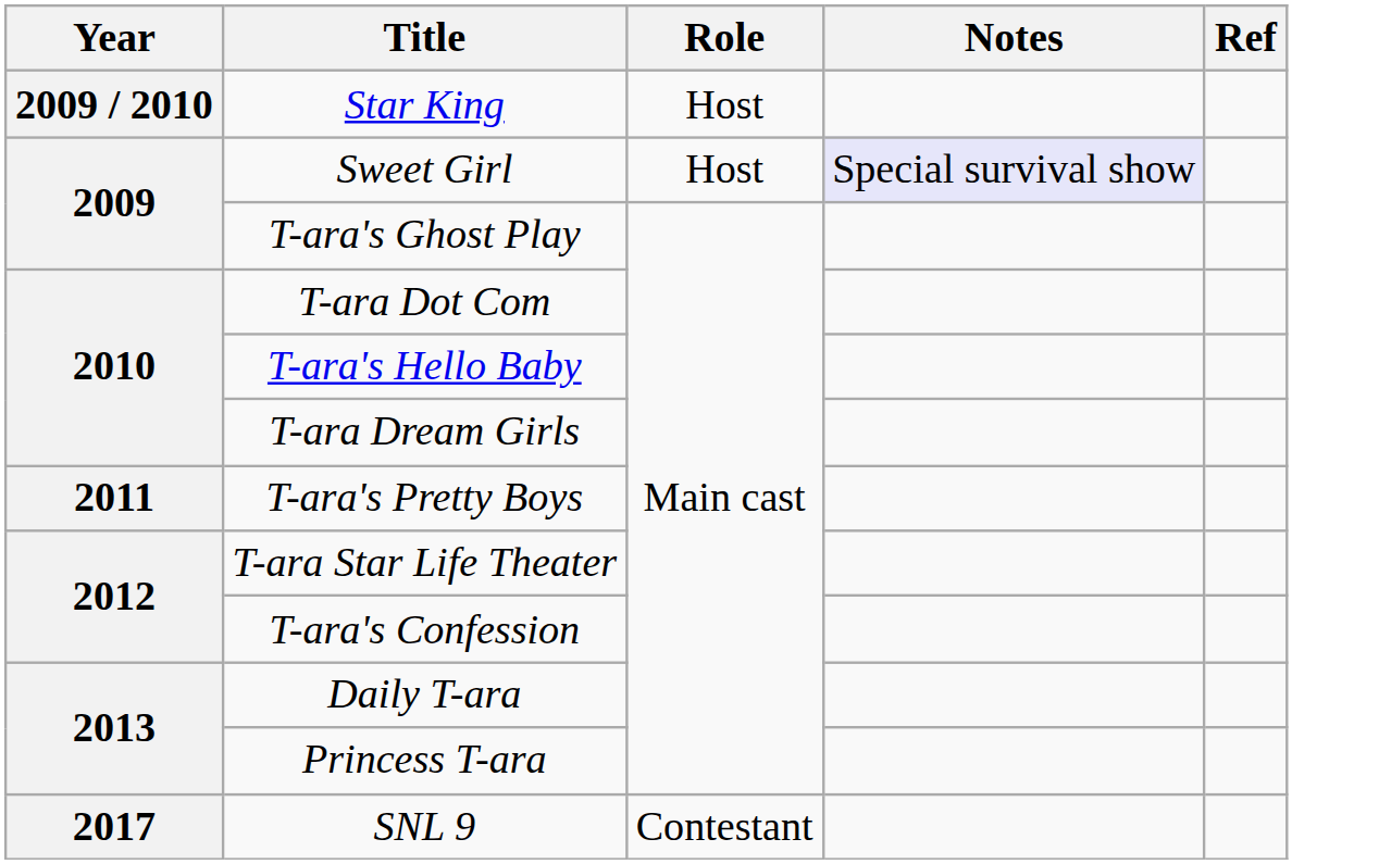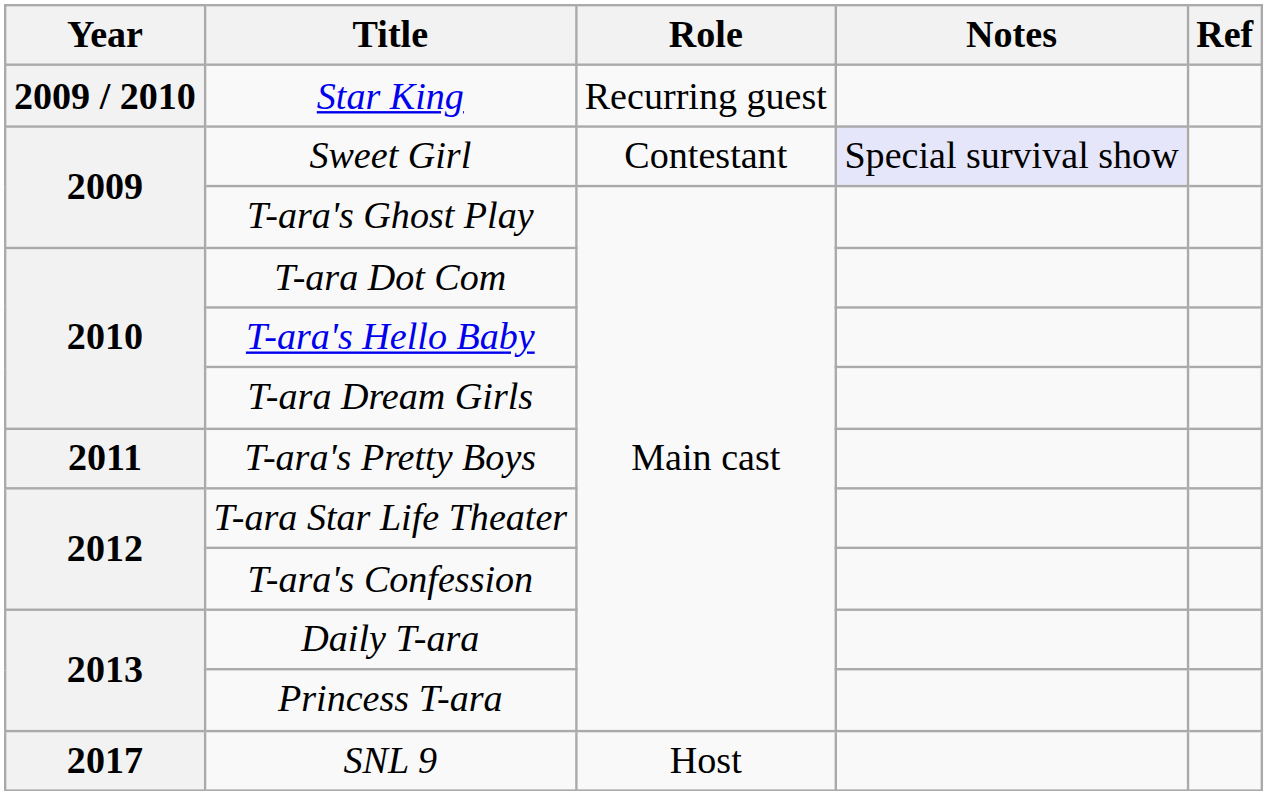Star King | Role: Host -> Recurring guest
Sweet Girl | Role: Host -> Contestant
SNL 9 | Role: Contestant -> Host
